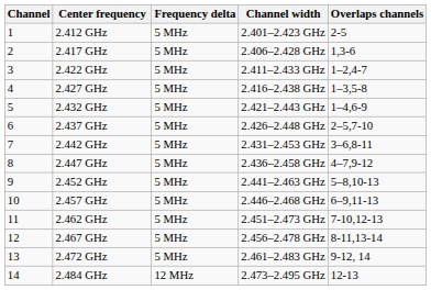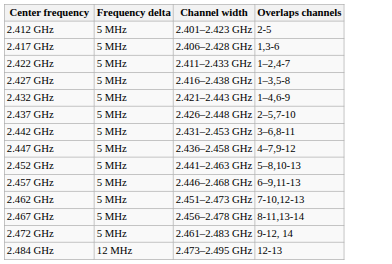- column: Channel | 1 | 2 | 3 | 4 | 5 | 6 | 7 | 8 | 9 | 10 | 11 | 12 | 13 | 14
